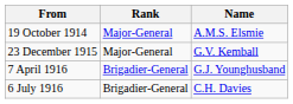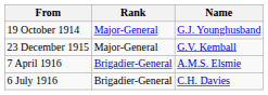19 October 1914 | Name: A.M.S. Elsmie -> G.J. Younghusband
7 April 1916 | Name: G.J. Younghusband -> A.M.S. Elsmie
